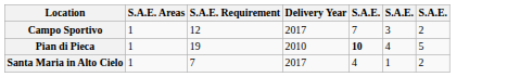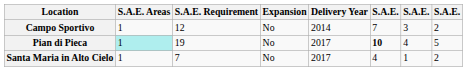+ column: Expansion | No | No | No
Campo Sportivo | Delivery Year: 2017 -> 2014
Pian di Pieca | S.A.E. Areas: no background -> paleturquoise background
Pian di Pieca | Delivery Year: 2010 -> 2017
